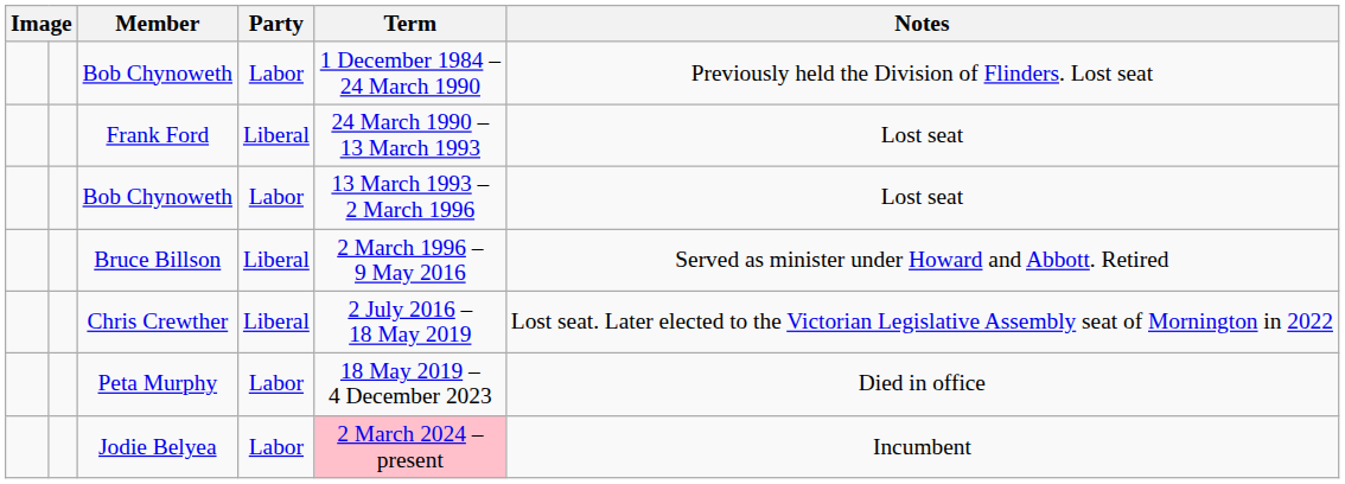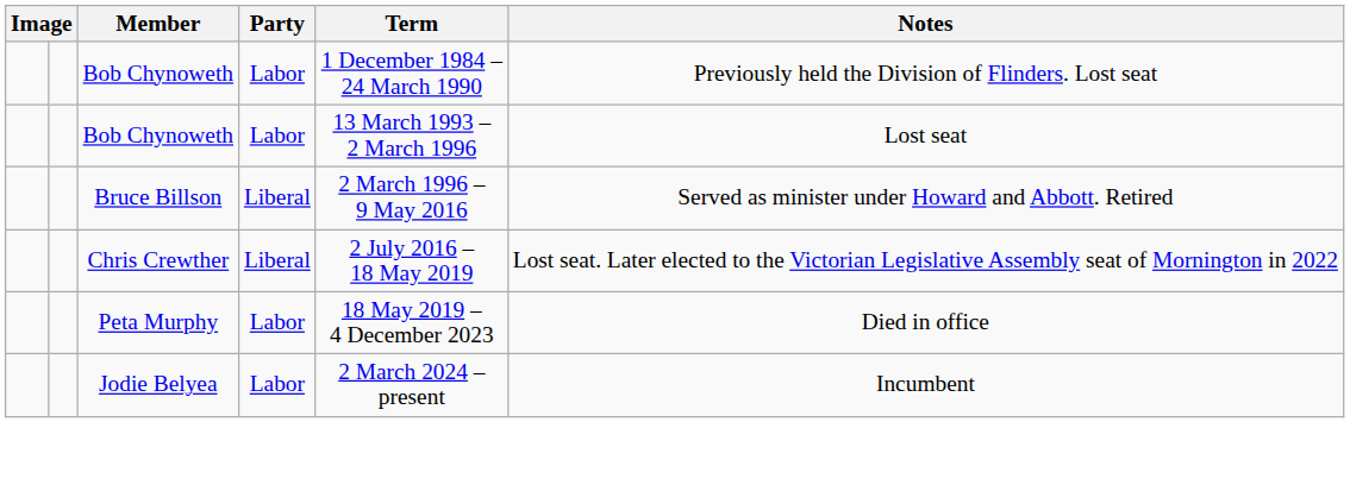- row: Frank Ford | Liberal | 24 March 1990 – 13 March 1993 | Lost seat
Jodie Belyea | Term: pink background -> no background
